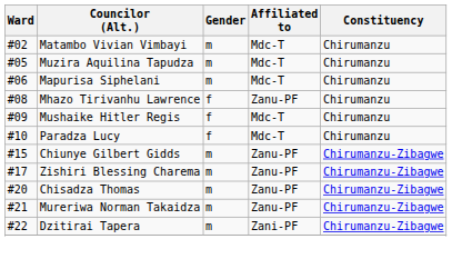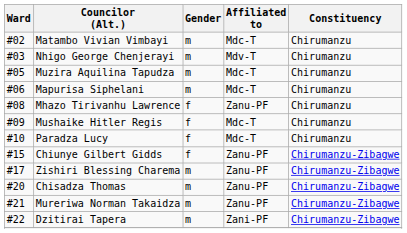+ row: #03 | Nhigo George Chenjerayi | m | Mdv-T | Chirumanzu
Chiunye Gilbert Gidds | Gender: m -> f
